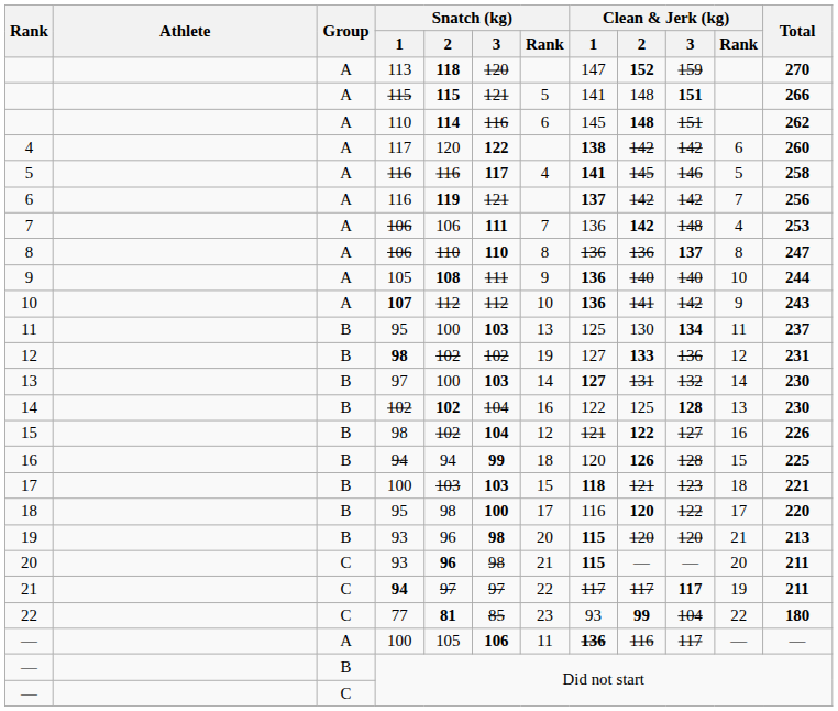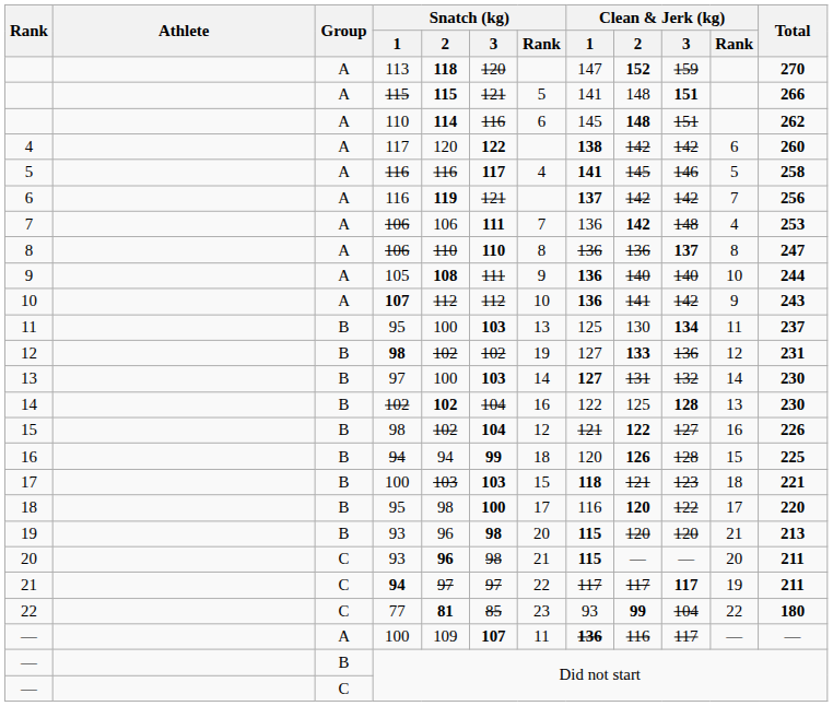— / 100 | Snatch (kg) / 2: 105 -> 109
— / 100 | Snatch (kg) / 3: 106 -> 107
